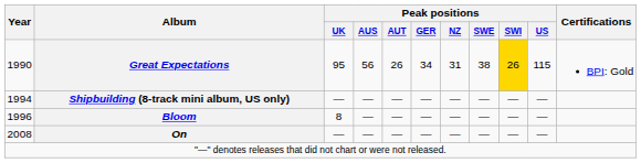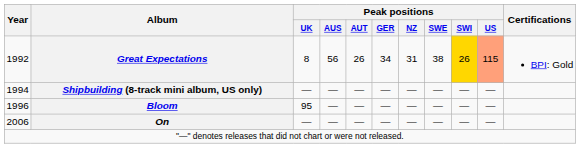Great Expectations | Year: 1990 -> 1992
Great Expectations | Peak positions / UK: 95 -> 8
Great Expectations | Peak positions / US: no background -> lightsalmon background
Bloom | Peak positions / UK: 8 -> 95
On | Year: 2008 -> 2006
